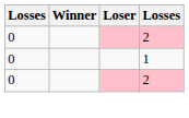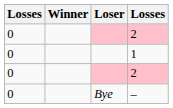+ row: 0 | Bye | –
